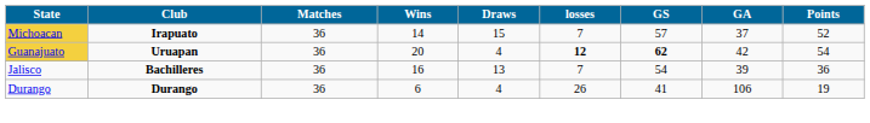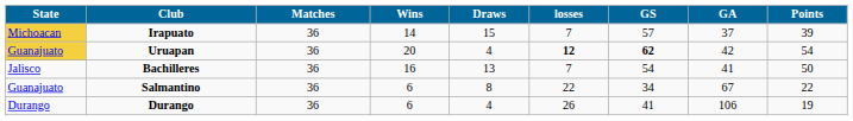Irapuato | Points: 52 -> 39
Bachilleres | GA: 39 -> 41
Bachilleres | Points: 36 -> 50
+ row: Guanajuato | Salmantino | 36 | 6 | 8 | 22 | 34 | 67 | 22
